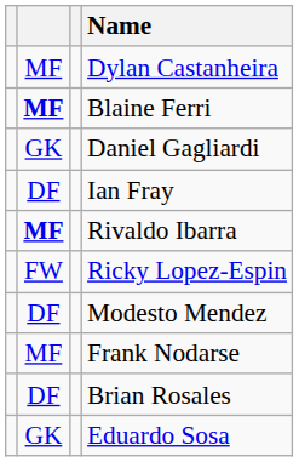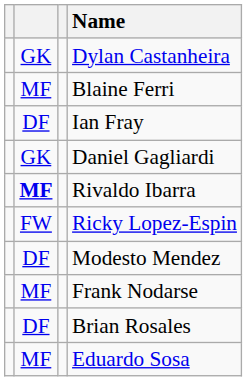Dylan Castanheira | column 2: MF -> GK
Blaine Ferri | column 2: bold -> normal
rows swapped: Ian Fray <-> Daniel Gagliardi
Eduardo Sosa | column 2: GK -> MF
